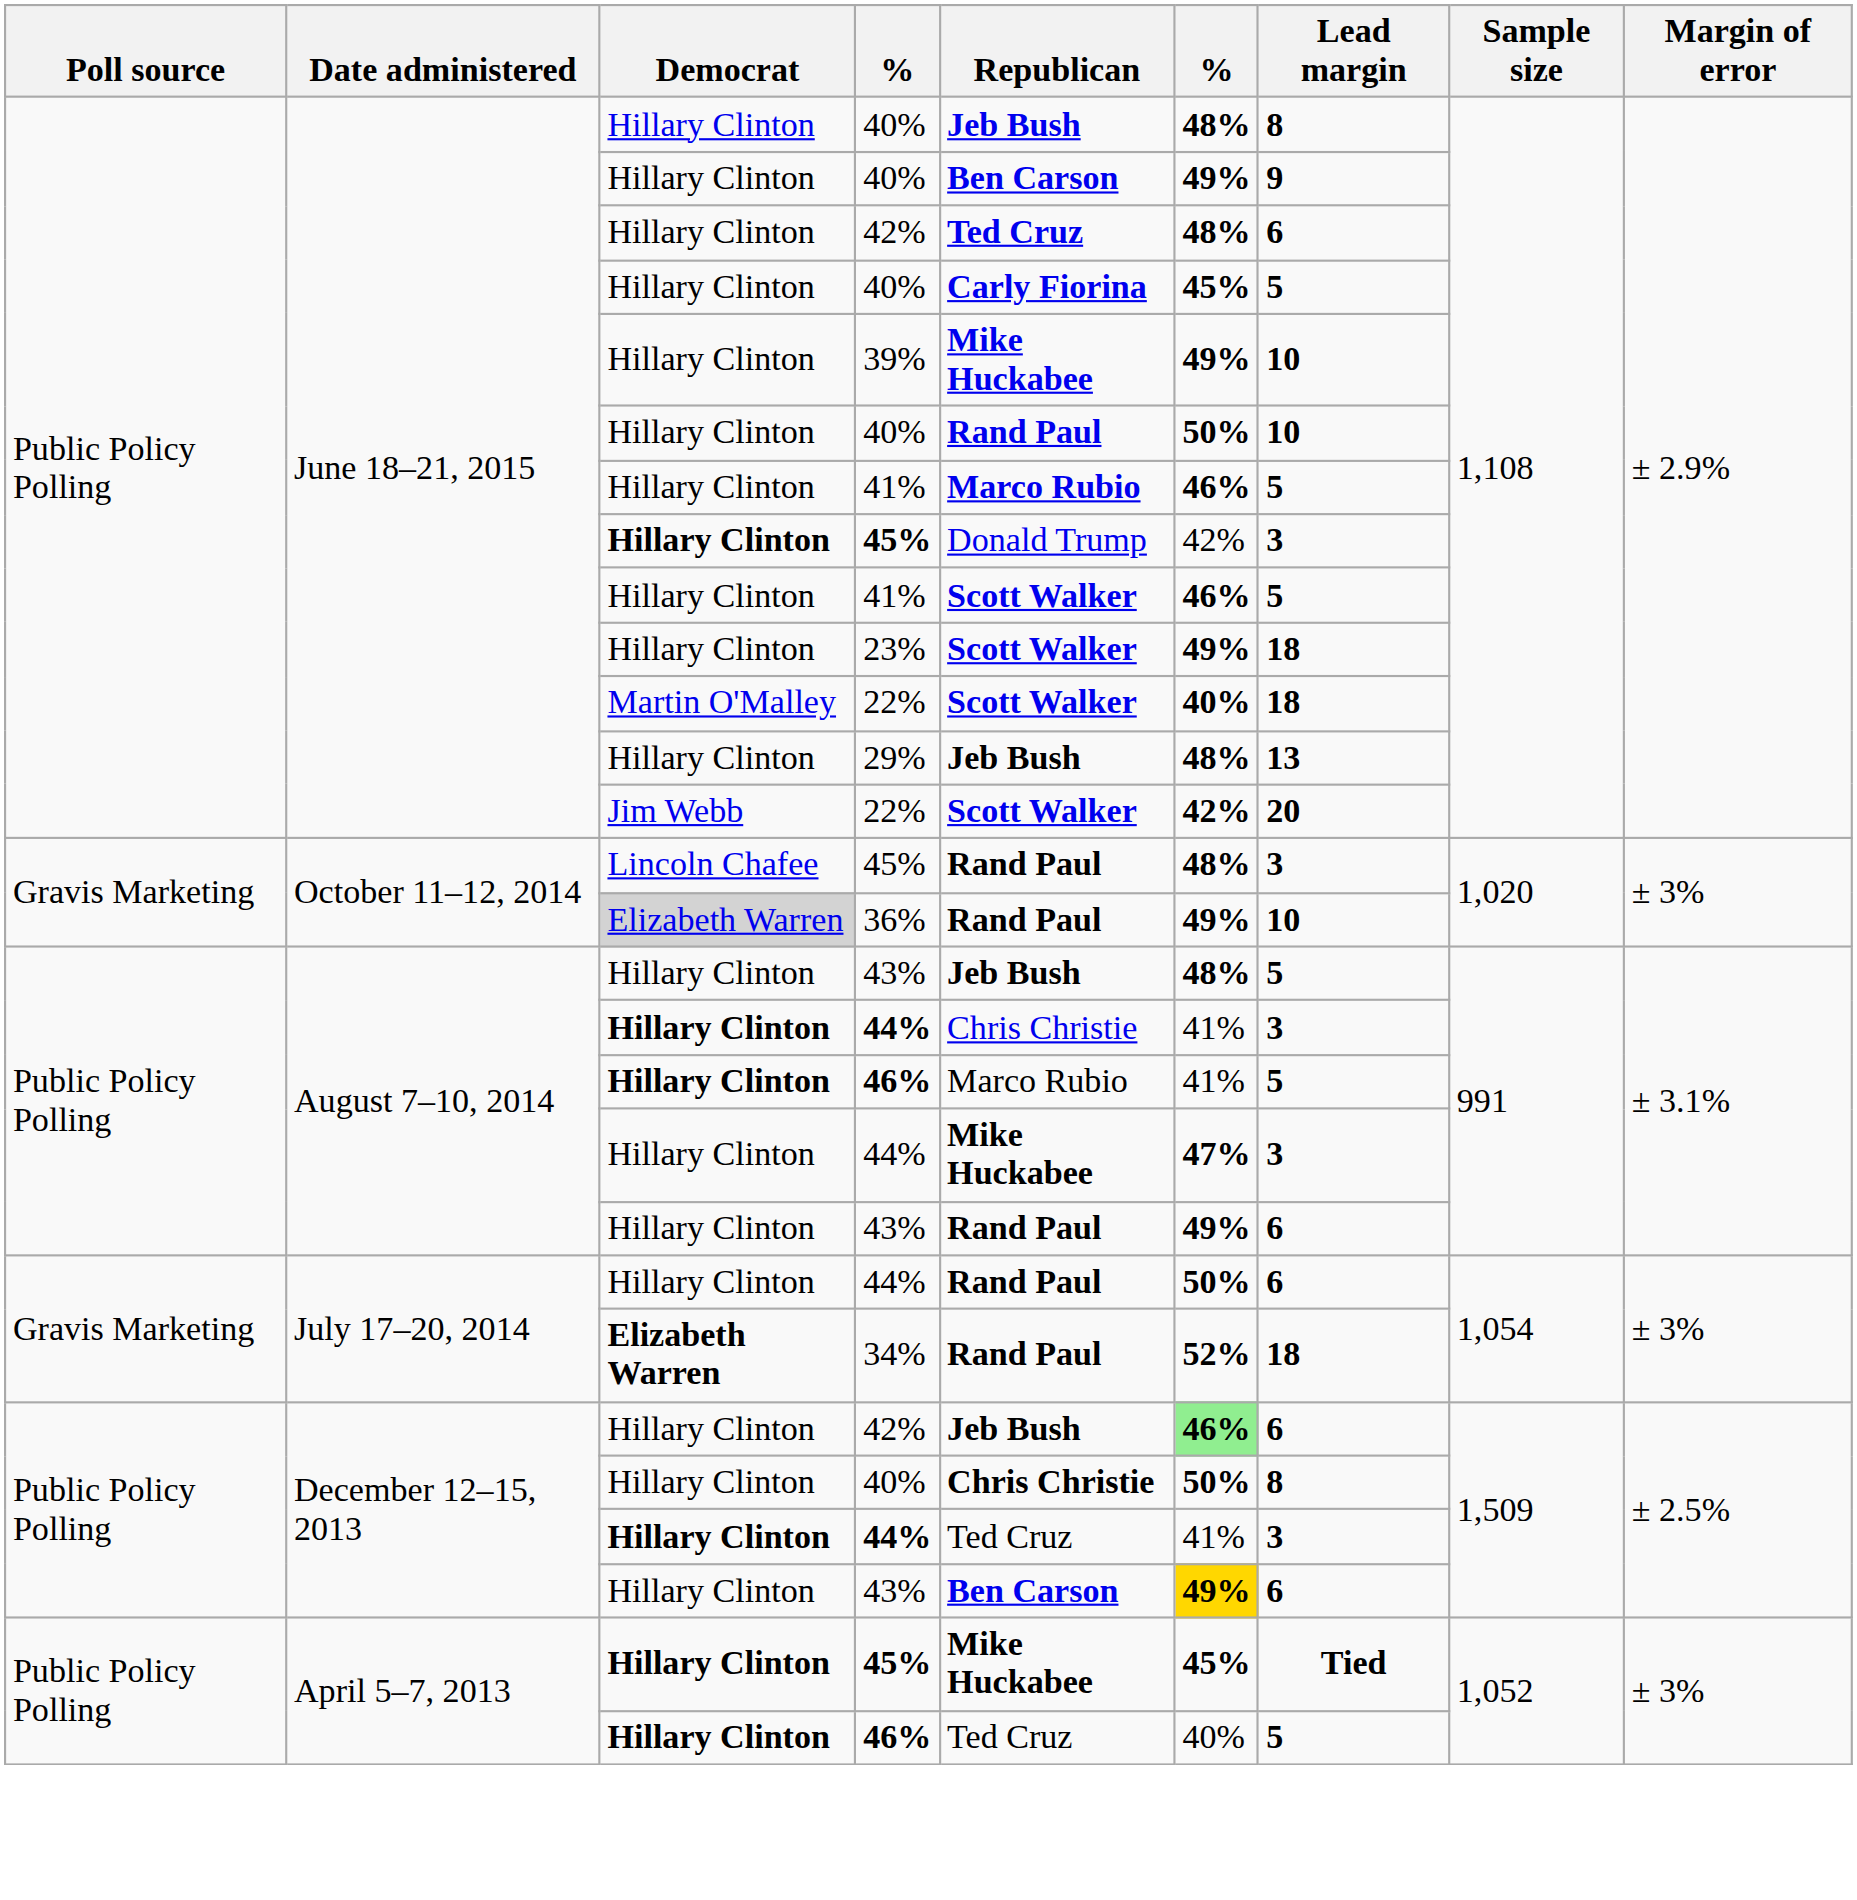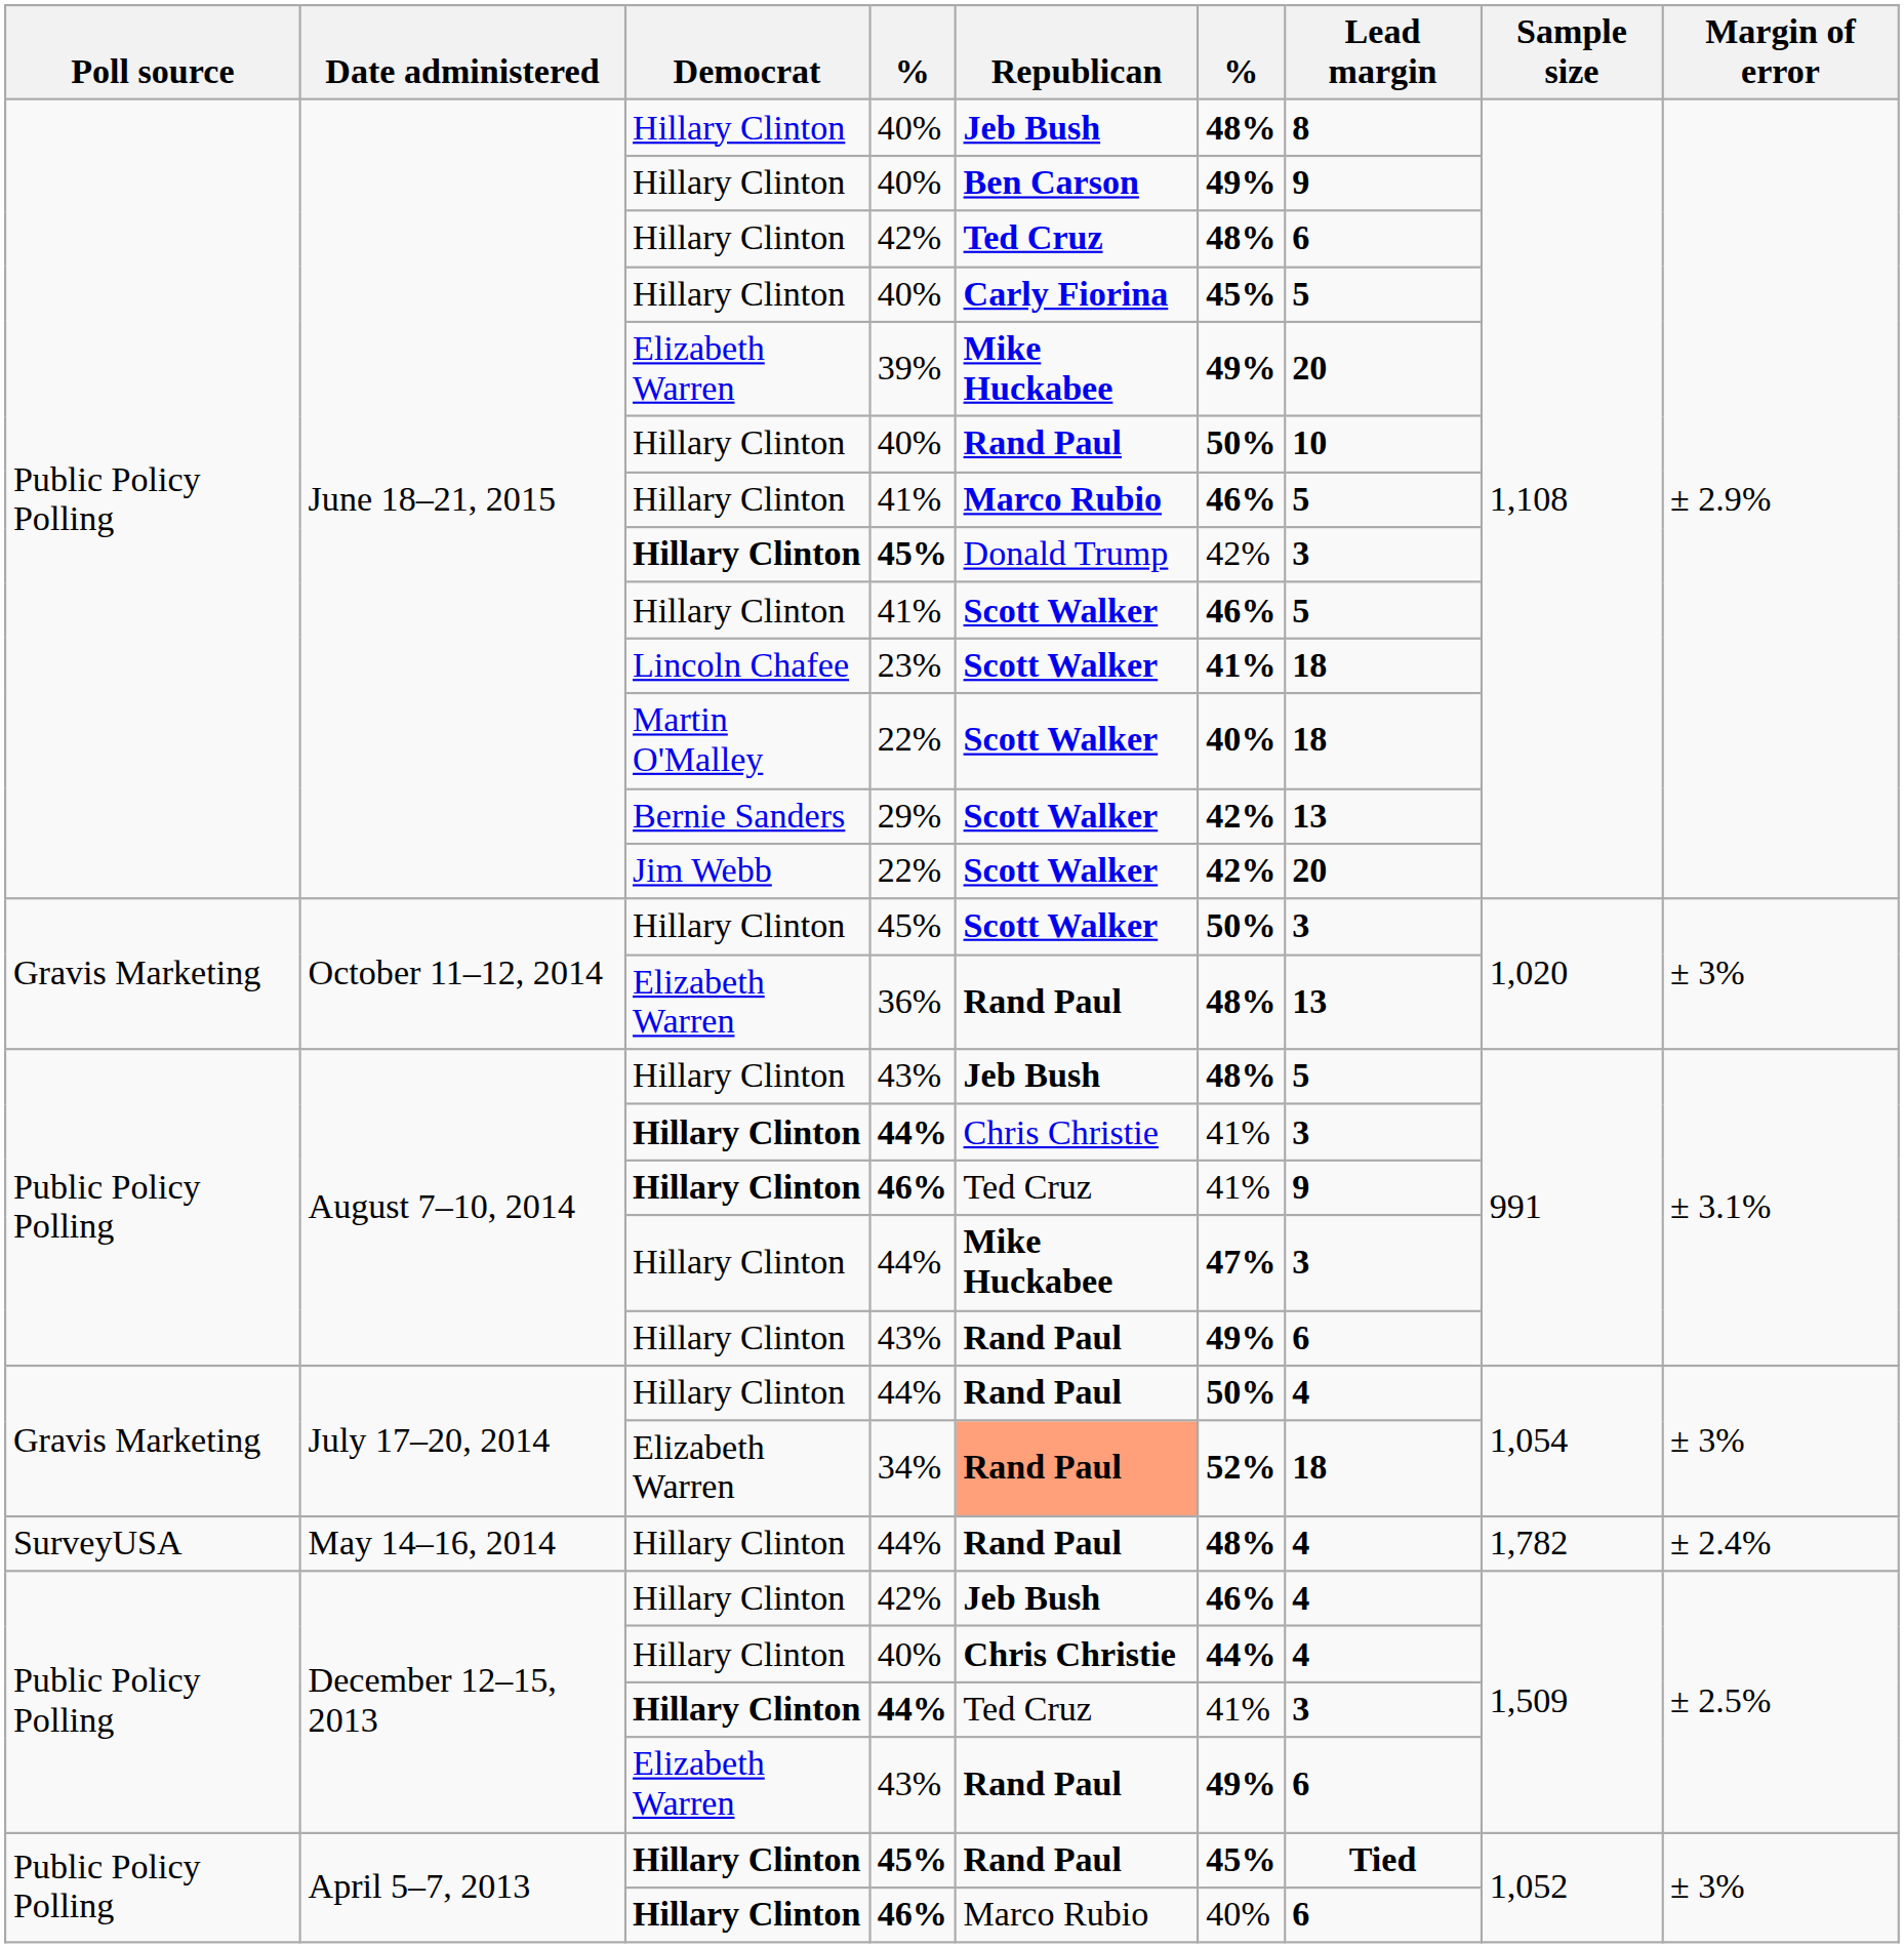39% | Democrat: Hillary Clinton -> Elizabeth Warren
39% | Lead margin: 10 -> 20
23% | Democrat: Hillary Clinton -> Lincoln Chafee
23% | column 6: 49% -> 41%
29% | Democrat: Hillary Clinton -> Bernie Sanders
29% | Republican: Jeb Bush -> Scott Walker
29% | column 6: 48% -> 42%
October 11–12, 2014 / 45% | Democrat: Lincoln Chafee -> Hillary Clinton
October 11–12, 2014 / 45% | Republican: Rand Paul -> Scott Walker
October 11–12, 2014 / 45% | column 6: 48% -> 50%
36% | Democrat: lightgrey background -> no background
36% | column 6: 49% -> 48%
36% | Lead margin: 10 -> 13
August 7–10, 2014 / 46% | Republican: Marco Rubio -> Ted Cruz
August 7–10, 2014 / 46% | Lead margin: 5 -> 9
July 17–20, 2014 / 44% | Lead margin: 6 -> 4
34% | Democrat: bold -> normal
34% | Republican: no background -> lightsalmon background
+ row: SurveyUSA | May 14–16, 2014 | Hillary Clinton | 44% | Rand Paul | 48% | 4 | 1,782 | ± 2.4%
December 12–15, 2013 / 42% | column 6: lightgreen background -> no background
December 12–15, 2013 / 42% | Lead margin: 6 -> 4
December 12–15, 2013 / 40% | column 6: 50% -> 44%
December 12–15, 2013 / 40% | Lead margin: 8 -> 4
December 12–15, 2013 / 43% | Democrat: Hillary Clinton -> Elizabeth Warren
December 12–15, 2013 / 43% | Republican: Ben Carson -> Rand Paul
December 12–15, 2013 / 43% | column 6: gold background -> no background
April 5–7, 2013 / 45% | Republican: Mike Huckabee -> Rand Paul
April 5–7, 2013 / 46% | Republican: Ted Cruz -> Marco Rubio
April 5–7, 2013 / 46% | Lead margin: 5 -> 6
